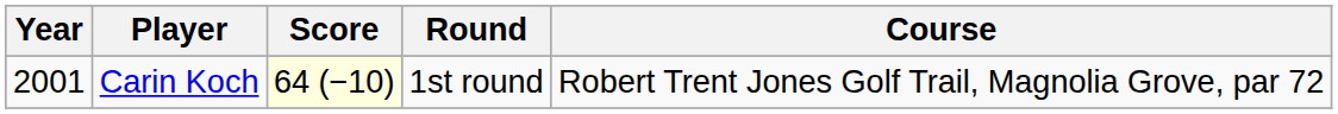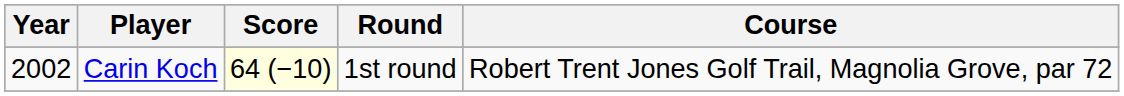Carin Koch | Year: 2001 -> 2002
